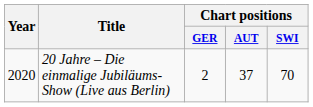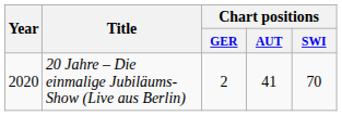20 Jahre – Die einmalige Jubiläums-Show (Live aus Berlin) | Chart positions / AUT: 37 -> 41
